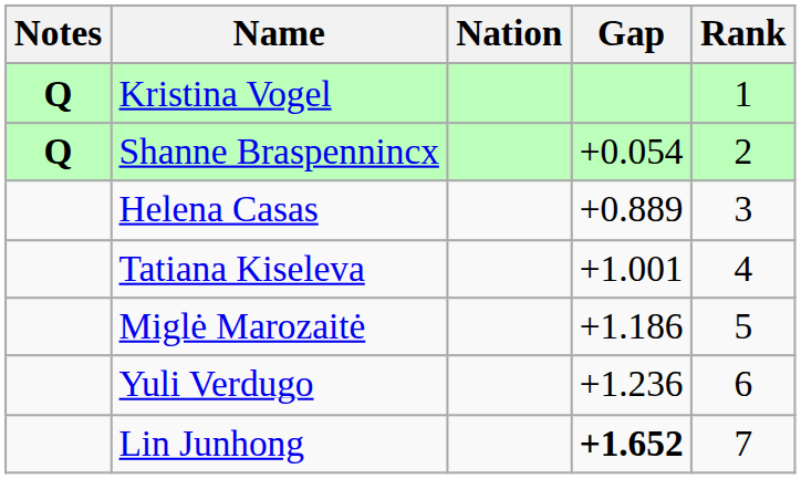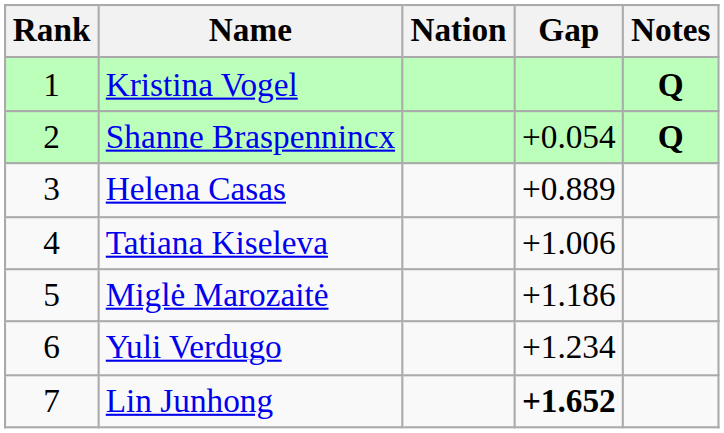columns swapped: Rank <-> Notes
Tatiana Kiseleva | Gap: +1.001 -> +1.006
Yuli Verdugo | Gap: +1.236 -> +1.234
